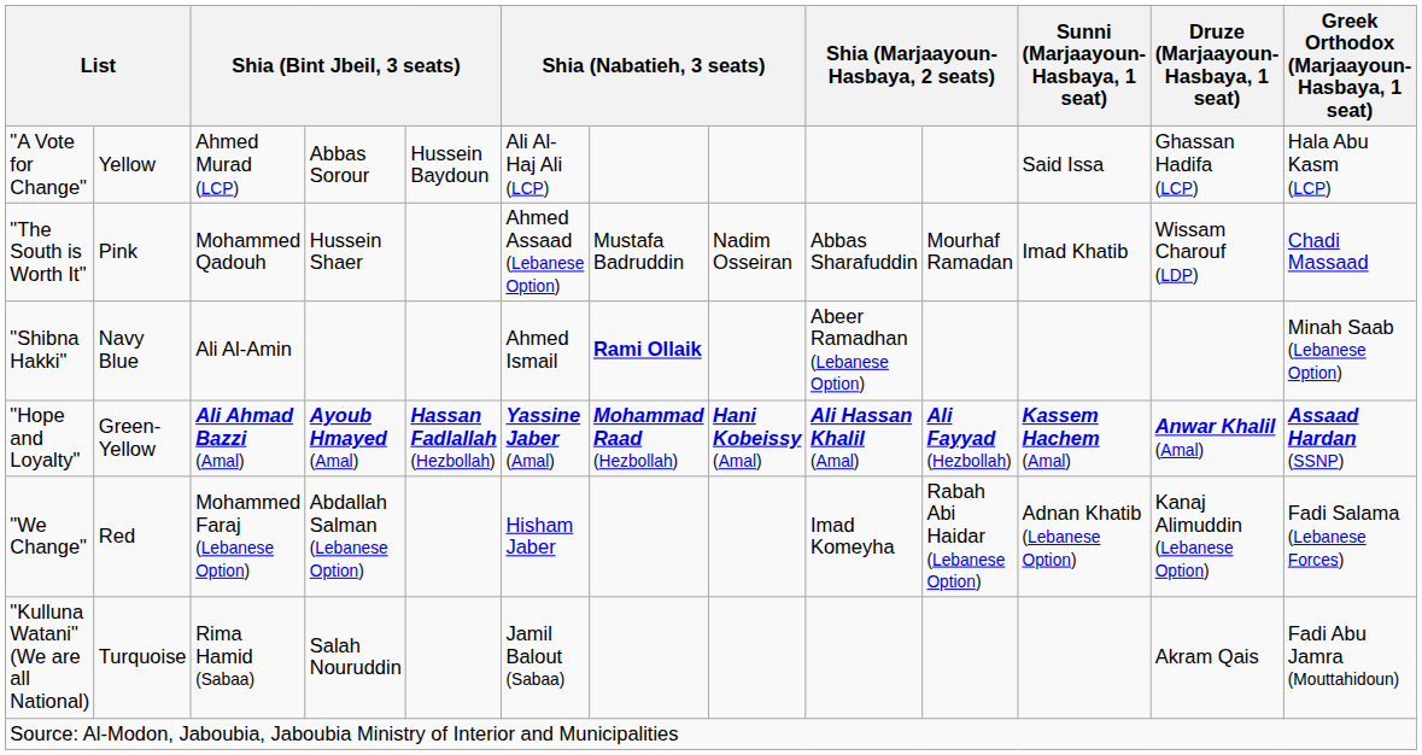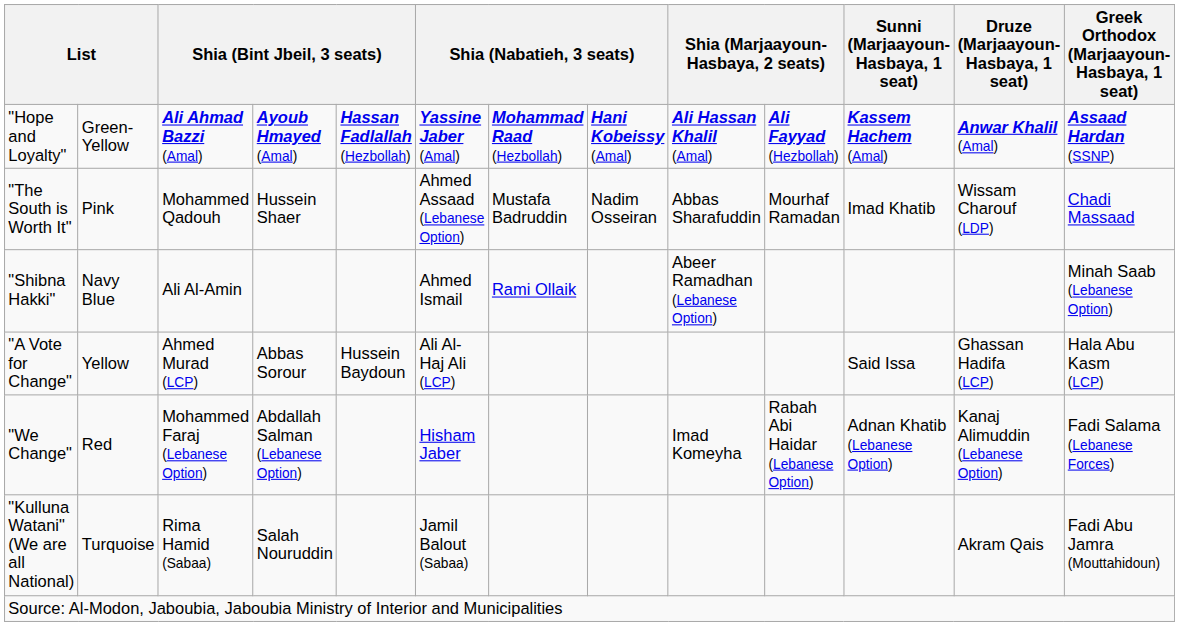rows swapped: "Hope and Loyalty" <-> "A Vote for Change"
"Shibna Hakki" | column 7: bold -> normal
